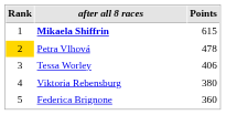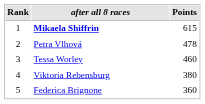Petra Vlhová | Rank: gold background -> no background
Tessa Worley | Points: 406 -> 460
